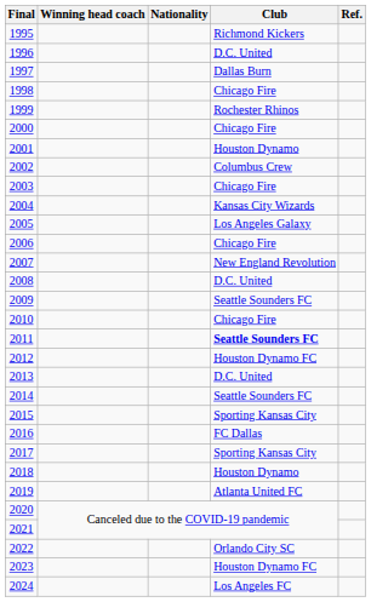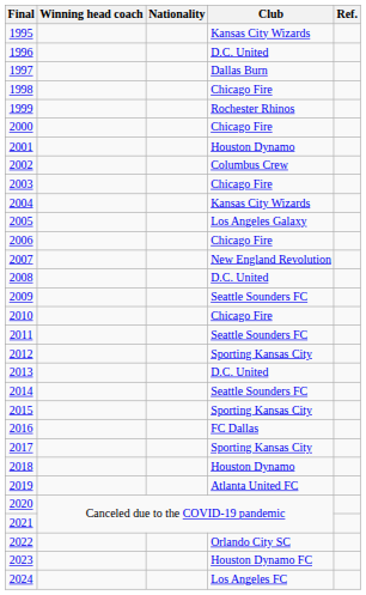1995 | Club: Richmond Kickers -> Kansas City Wizards
2011 | Club: bold -> normal
2012 | Club: Houston Dynamo FC -> Sporting Kansas City
